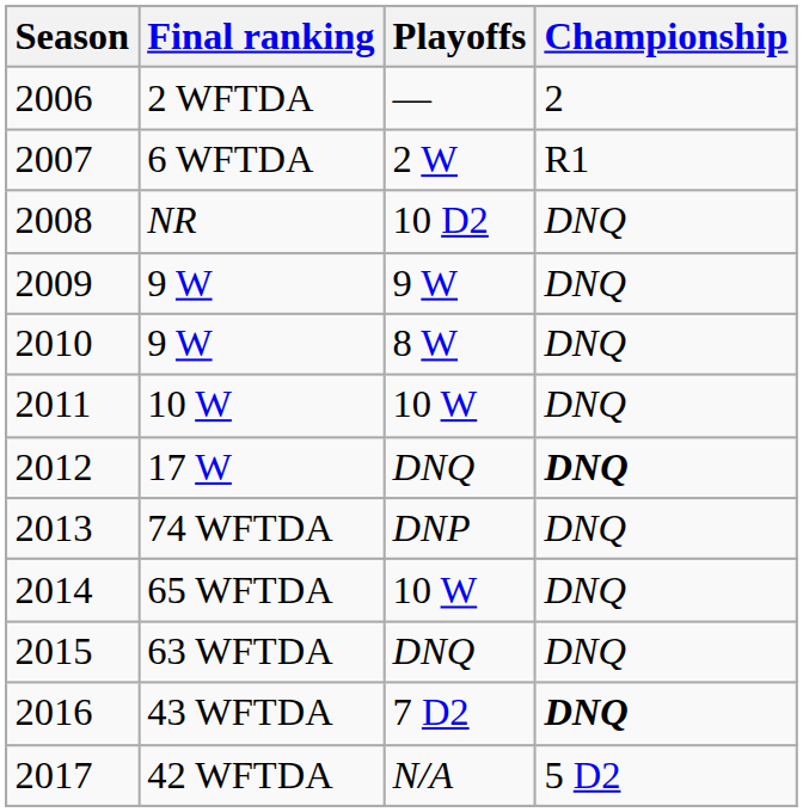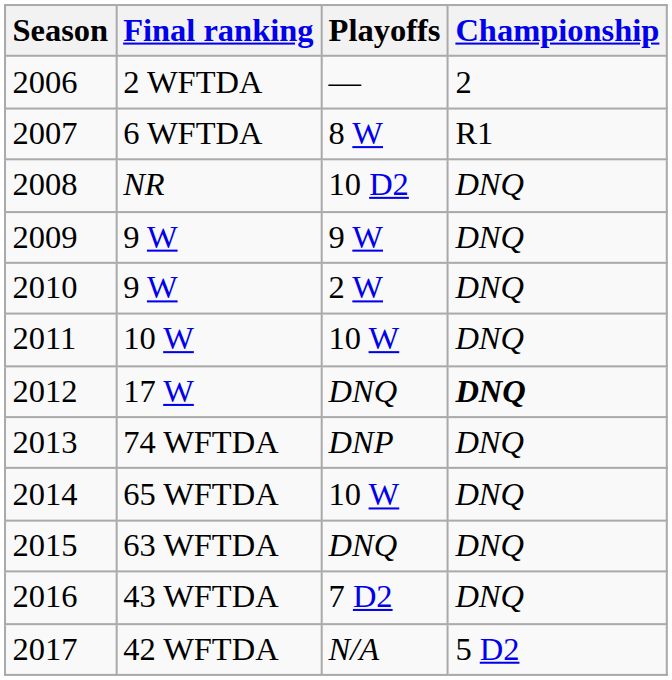6 WFTDA | Playoffs: 2 W -> 8 W
2010 / 9 W | Playoffs: 8 W -> 2 W
43 WFTDA | Championship: bold -> normal
